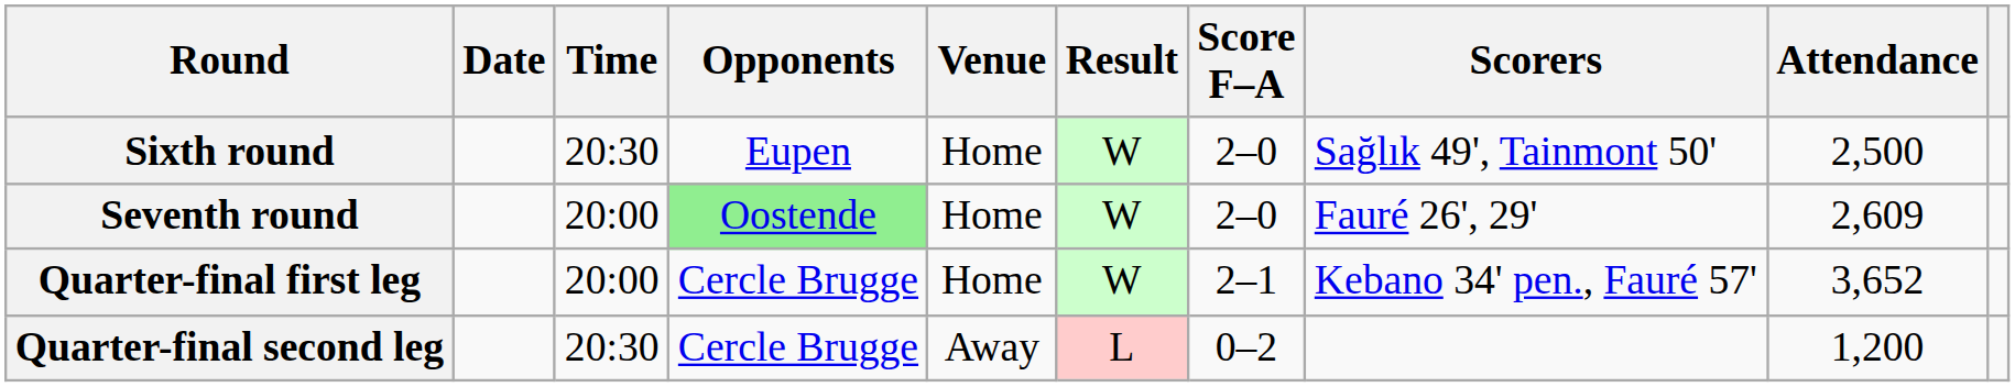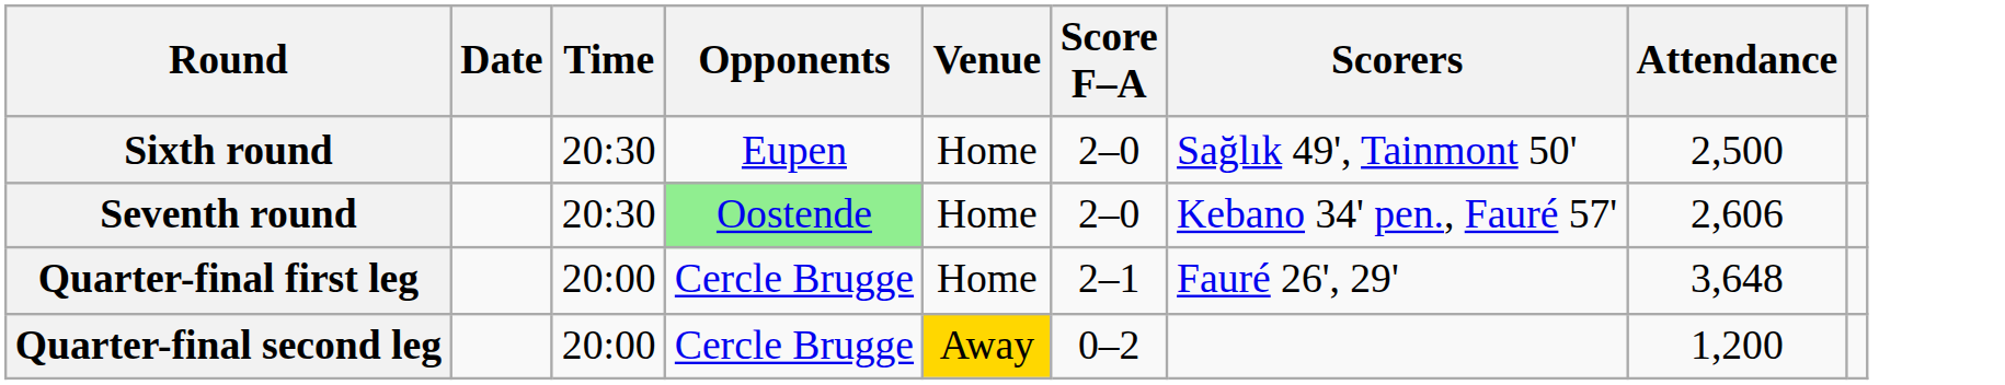- column: Result | W | W | W | L
Seventh round | Time: 20:00 -> 20:30
Seventh round | Scorers: Fauré 26', 29' -> Kebano 34' pen., Fauré 57'
Seventh round | Attendance: 2,609 -> 2,606
Quarter-final first leg | Scorers: Kebano 34' pen., Fauré 57' -> Fauré 26', 29'
Quarter-final first leg | Attendance: 3,652 -> 3,648
Quarter-final second leg | Time: 20:30 -> 20:00
Quarter-final second leg | Venue: no background -> gold background
